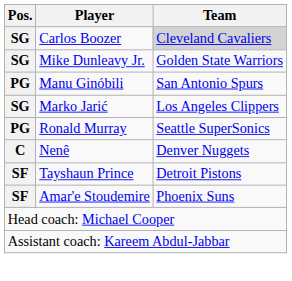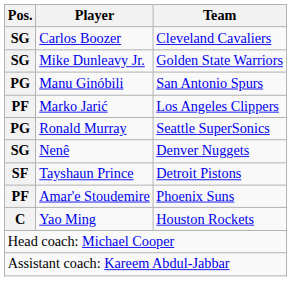Carlos Boozer | Team: lightgrey background -> no background
Marko Jarić | Pos.: SG -> PF
Nenê | Pos.: C -> SG
Amar'e Stoudemire | Pos.: SF -> PF
+ row: C | Yao Ming | Houston Rockets
